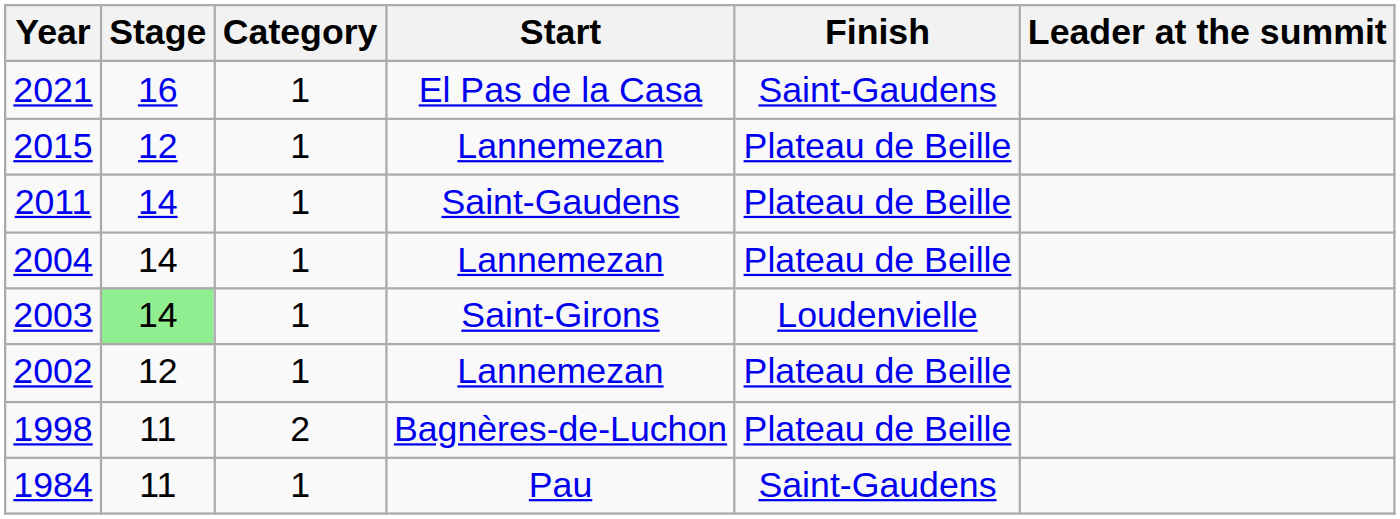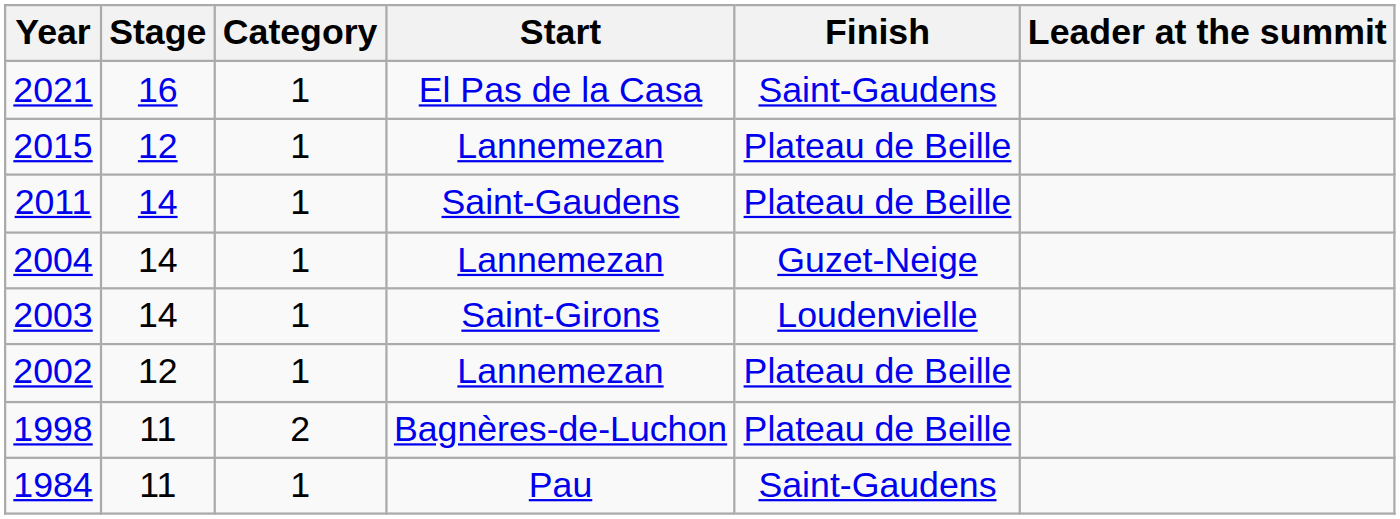2004 | Finish: Plateau de Beille -> Guzet-Neige
2003 | Stage: lightgreen background -> no background
